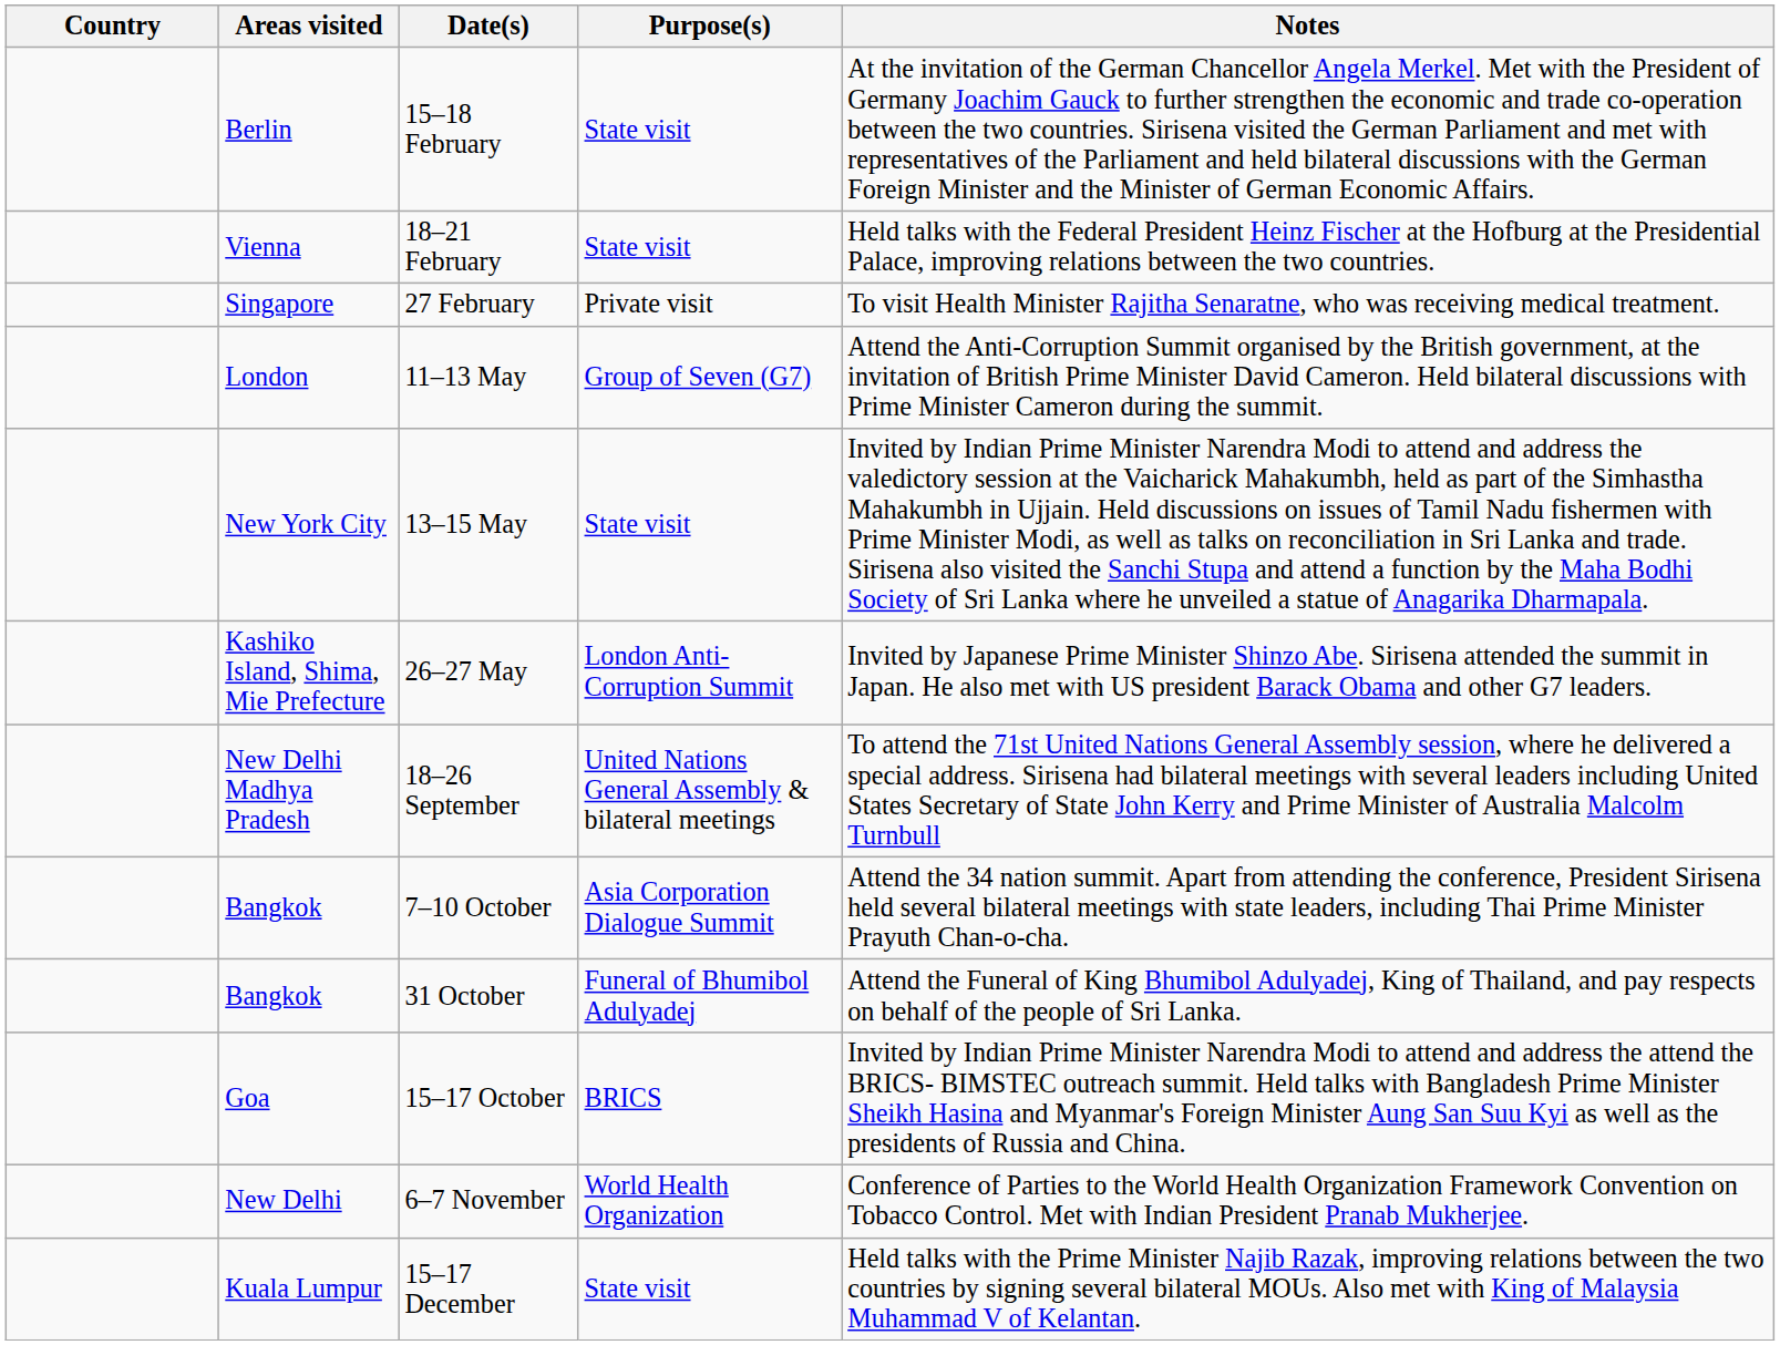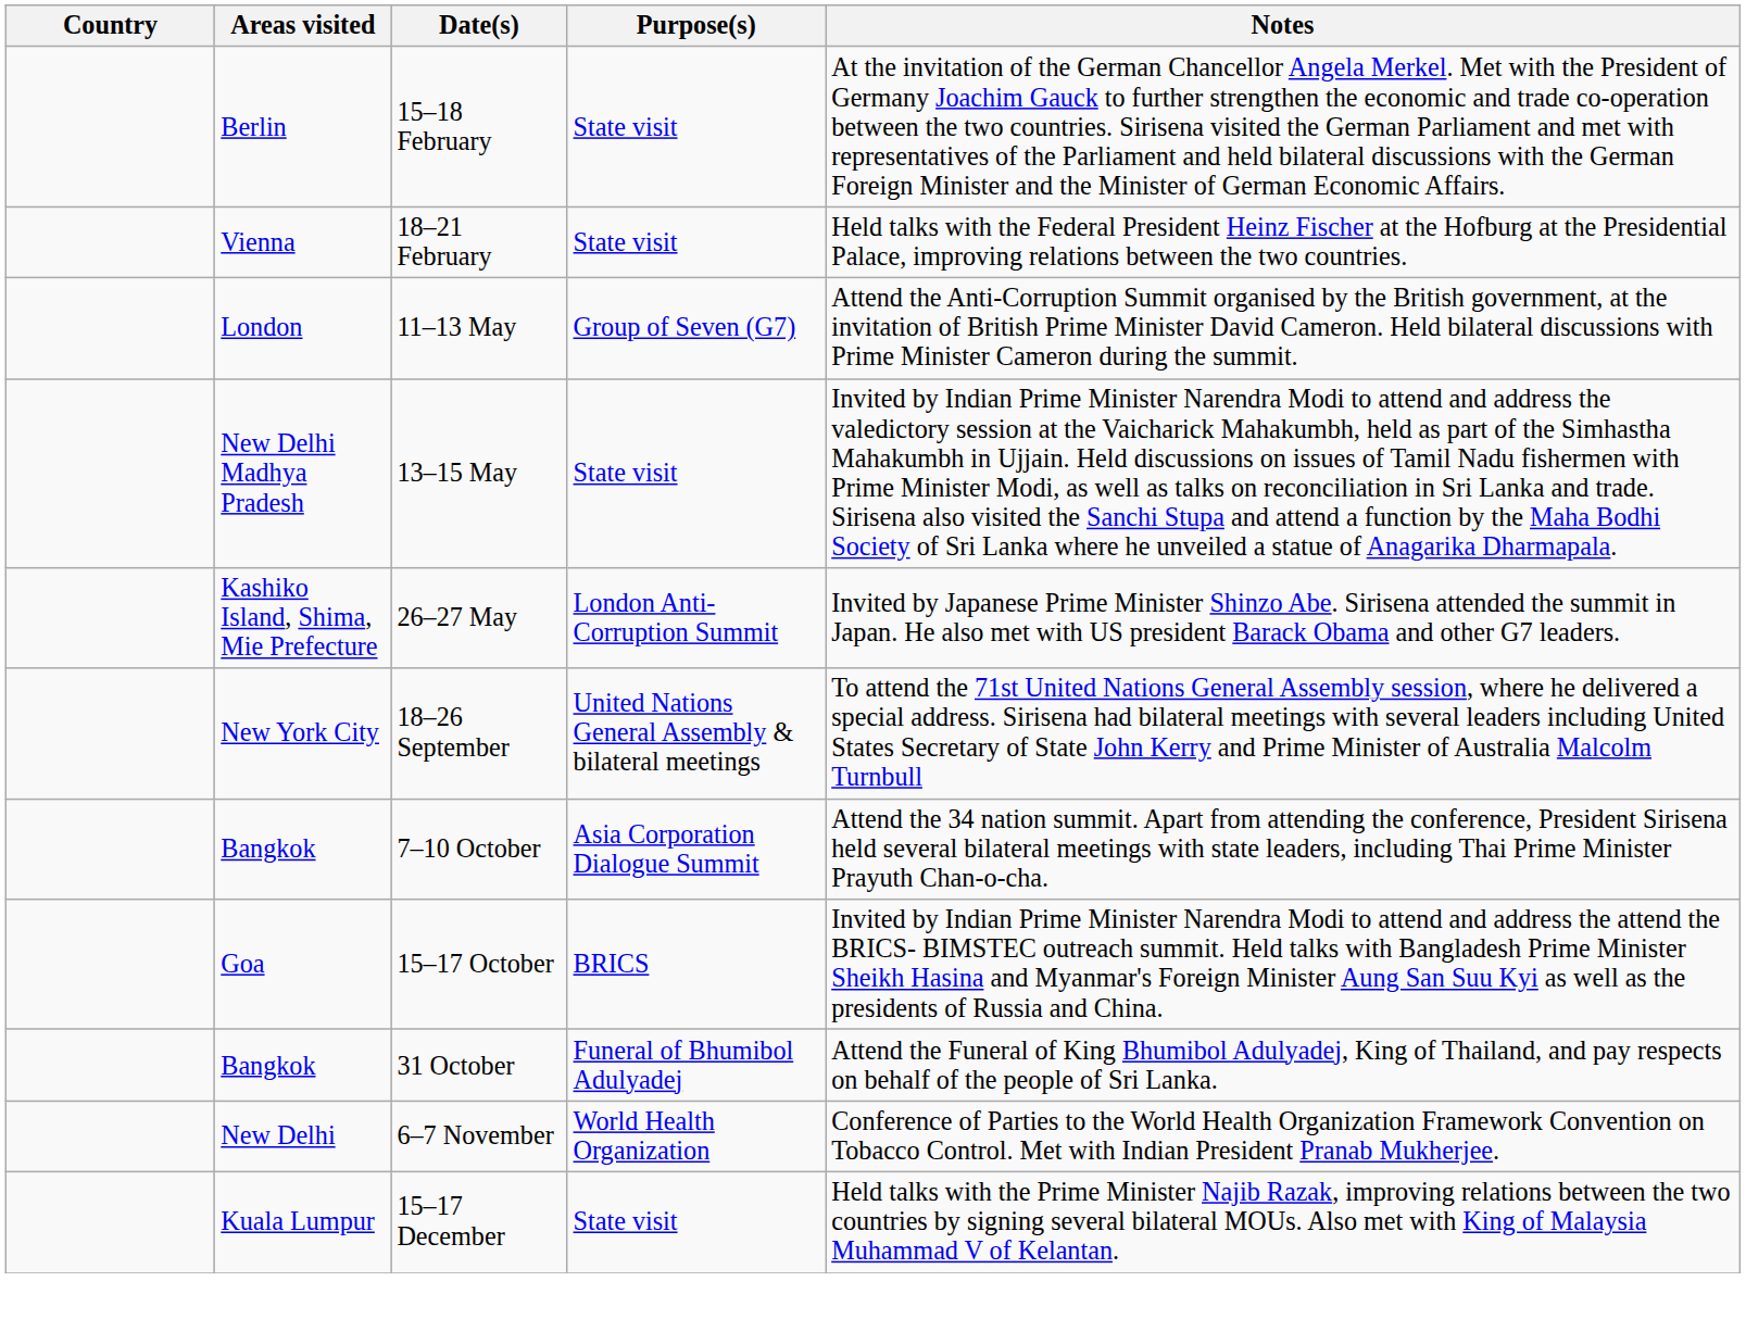- row: Singapore | 27 February | Private visit | To visit Health Minister Rajitha Senaratne, who was receiving medical treatment.
13–15 May | Areas visited: New York City -> New Delhi Madhya Pradesh
18–26 September | Areas visited: New Delhi Madhya Pradesh -> New York City
rows swapped: 15–17 October <-> 31 October
